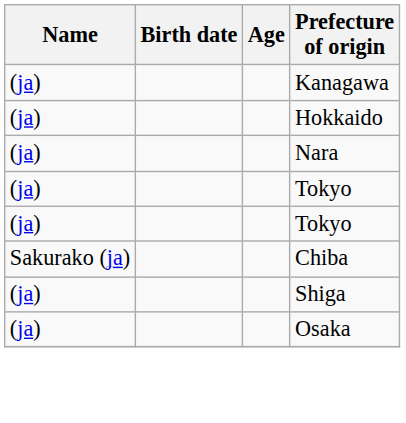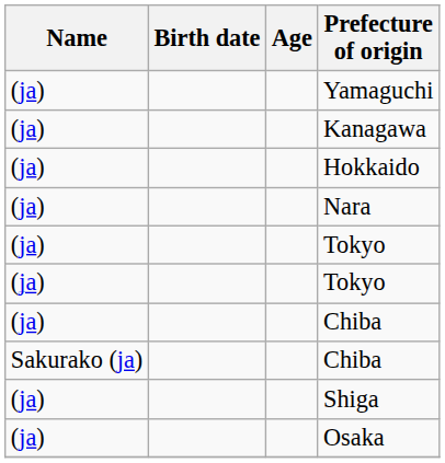+ row: (ja) | Yamaguchi
+ row: (ja) | Chiba
